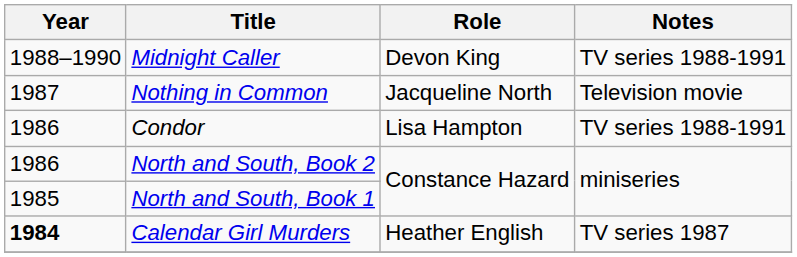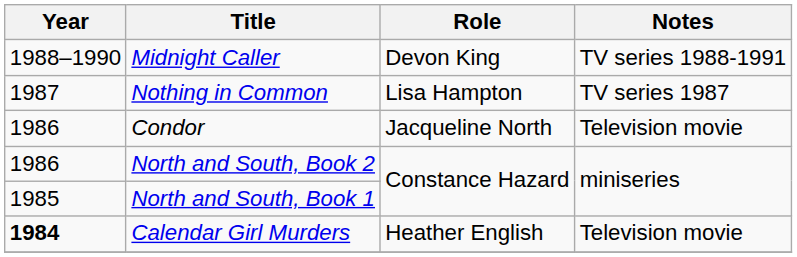Nothing in Common | Role: Jacqueline North -> Lisa Hampton
Nothing in Common | Notes: Television movie -> TV series 1987
Condor | Role: Lisa Hampton -> Jacqueline North
Condor | Notes: TV series 1988-1991 -> Television movie
Calendar Girl Murders | Notes: TV series 1987 -> Television movie
